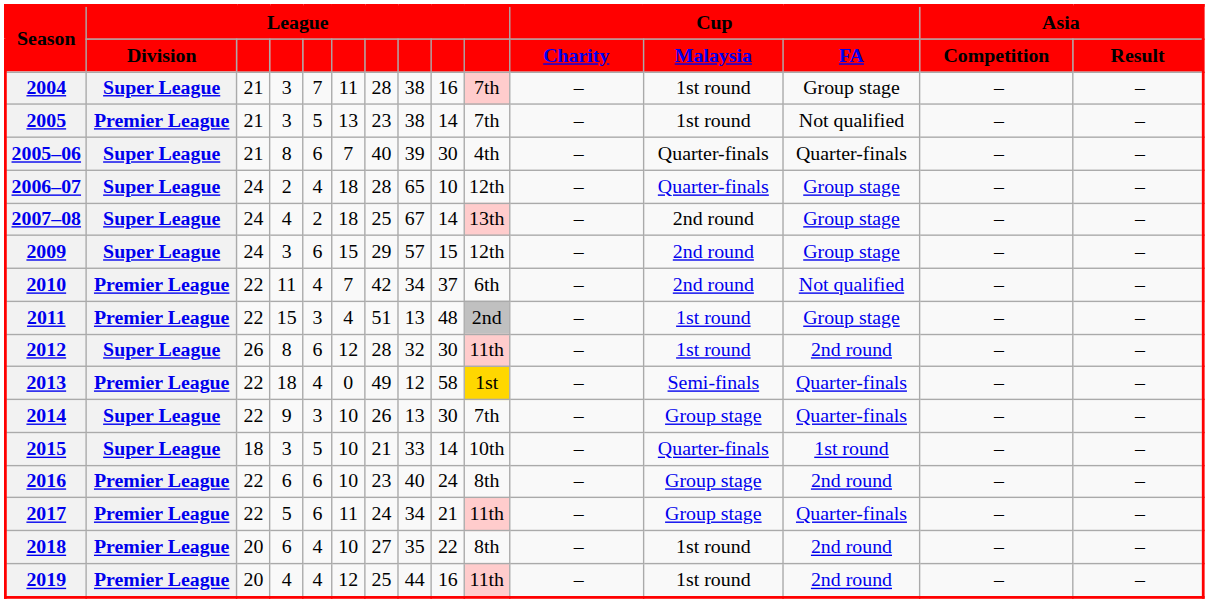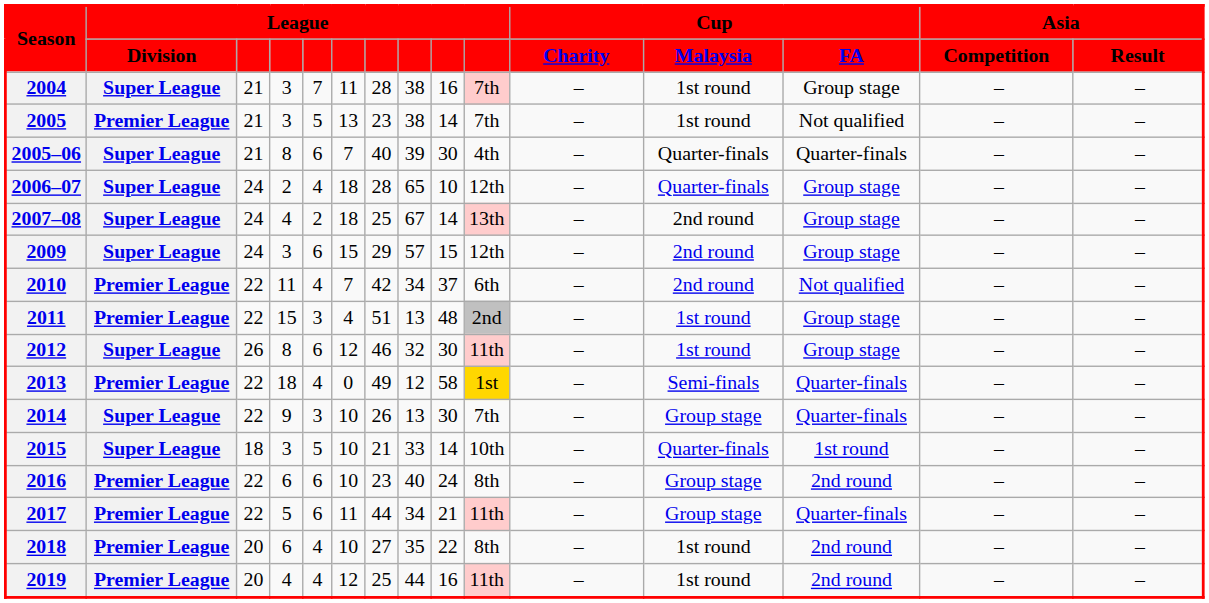2012 | column 7: 28 -> 46
2012 | Cup / FA: 2nd round -> Group stage
2017 | column 7: 24 -> 44
